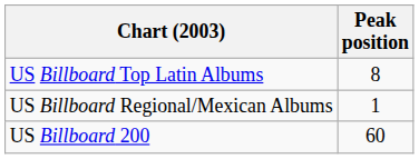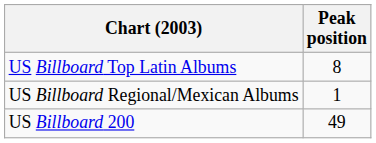US Billboard 200 | Peak position: 60 -> 49
